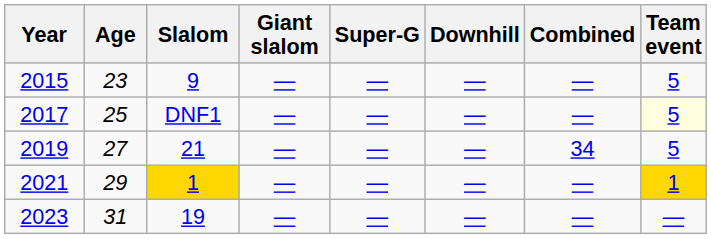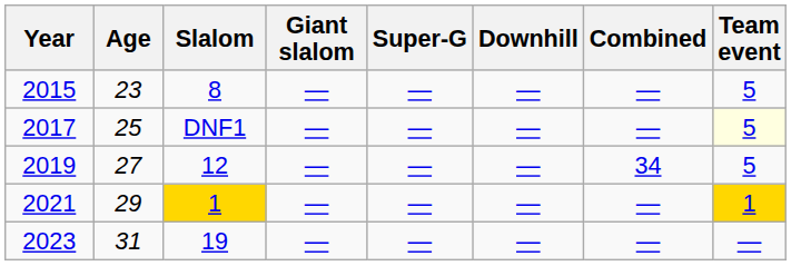2015 | Slalom: 9 -> 8
2019 | Slalom: 21 -> 12
